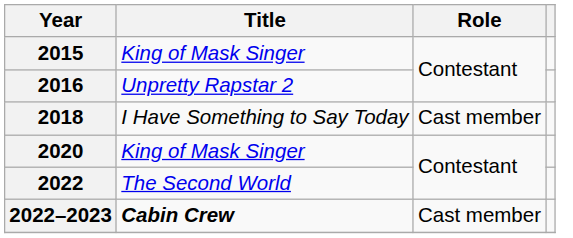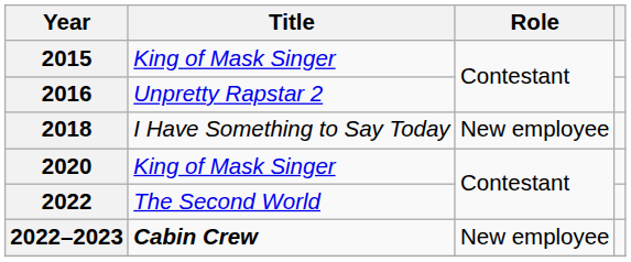2018 | Role: Cast member -> New employee
2022–2023 | Role: Cast member -> New employee
